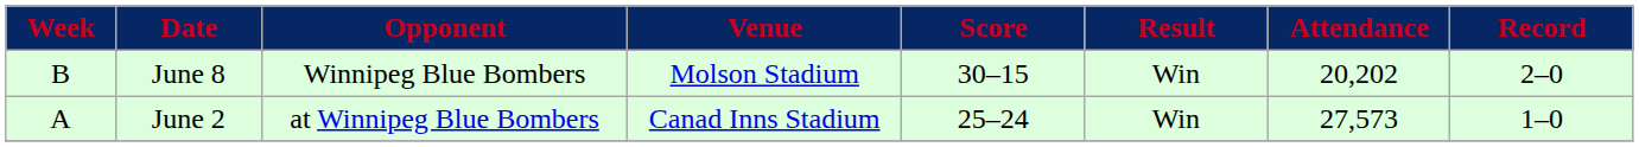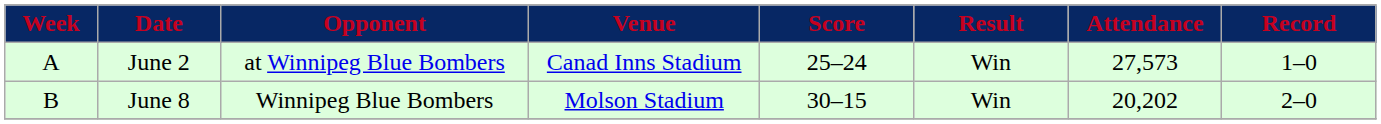rows swapped: June 2 <-> June 8
